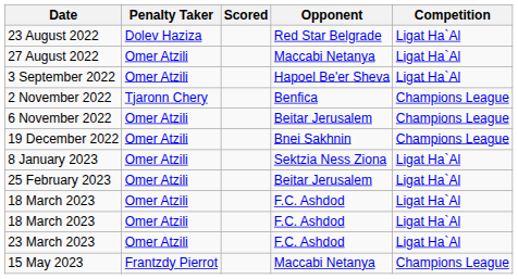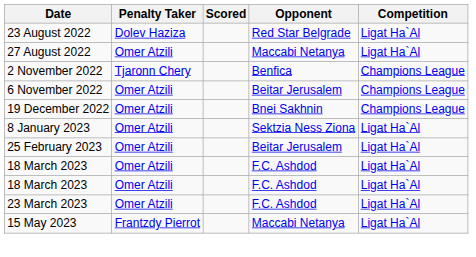- row: 3 September 2022 | Omer Atzili | Hapoel Be'er Sheva | Ligat Ha`Al
15 May 2023 | Competition: Champions League -> Ligat Ha`Al
